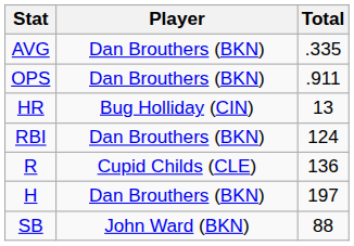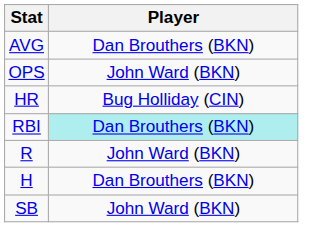- column: Total | .335 | .911 | 13 | 124 | 136 | 197 | 88
OPS | Player: Dan Brouthers (BKN) -> John Ward (BKN)
RBI | Player: no background -> paleturquoise background
R | Player: Cupid Childs (CLE) -> John Ward (BKN)
